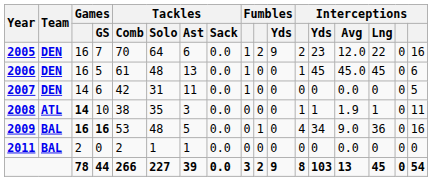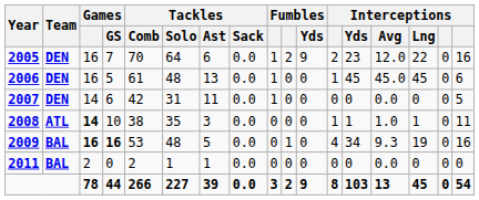2008 | Interceptions / Avg: 1.9 -> 1.0
2009 | Interceptions / Avg: 9.0 -> 9.3
2009 | Interceptions / Lng: 36 -> 19
